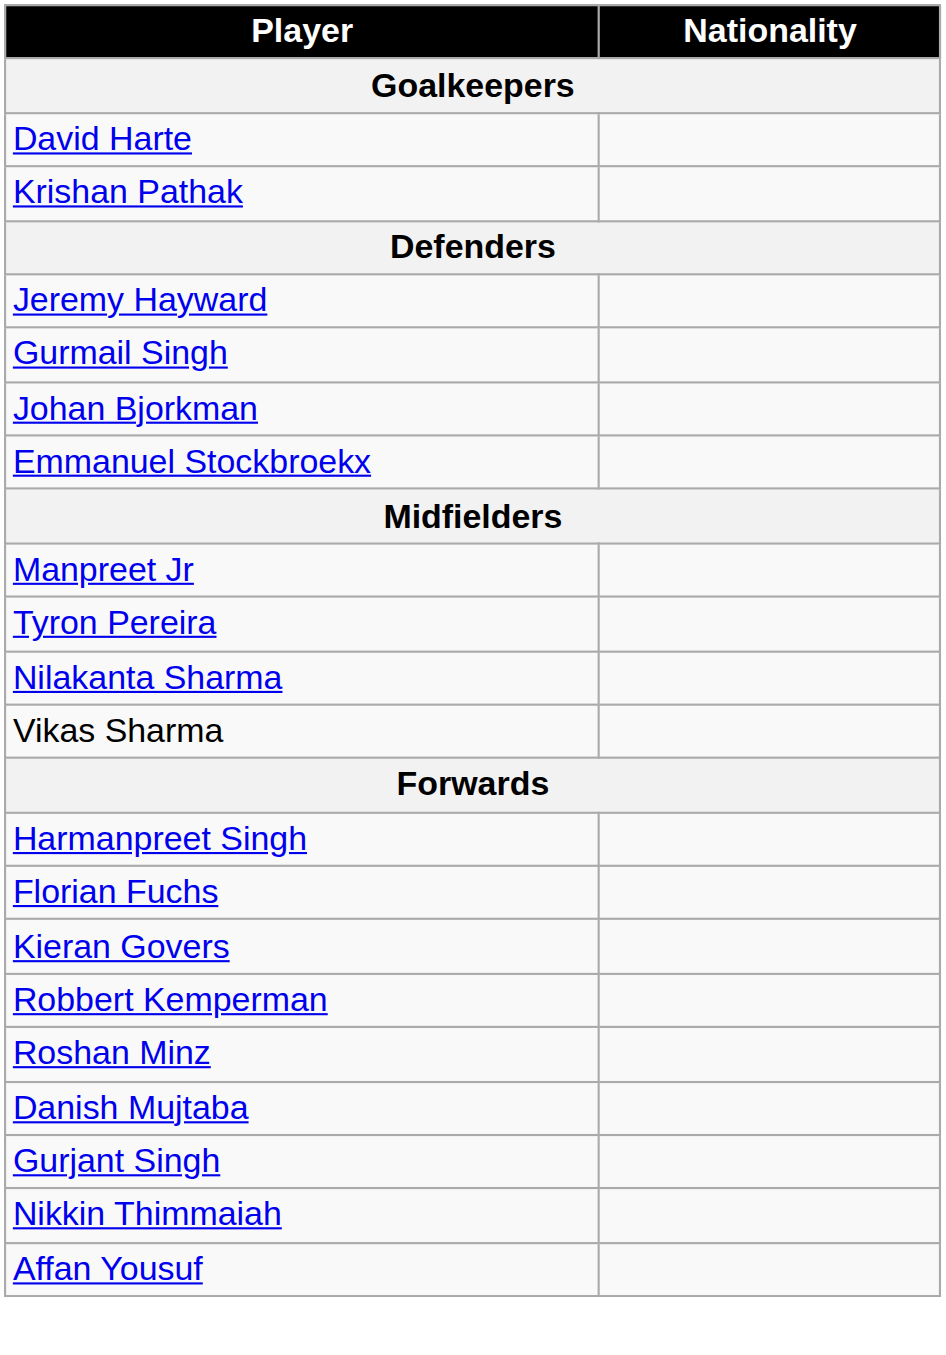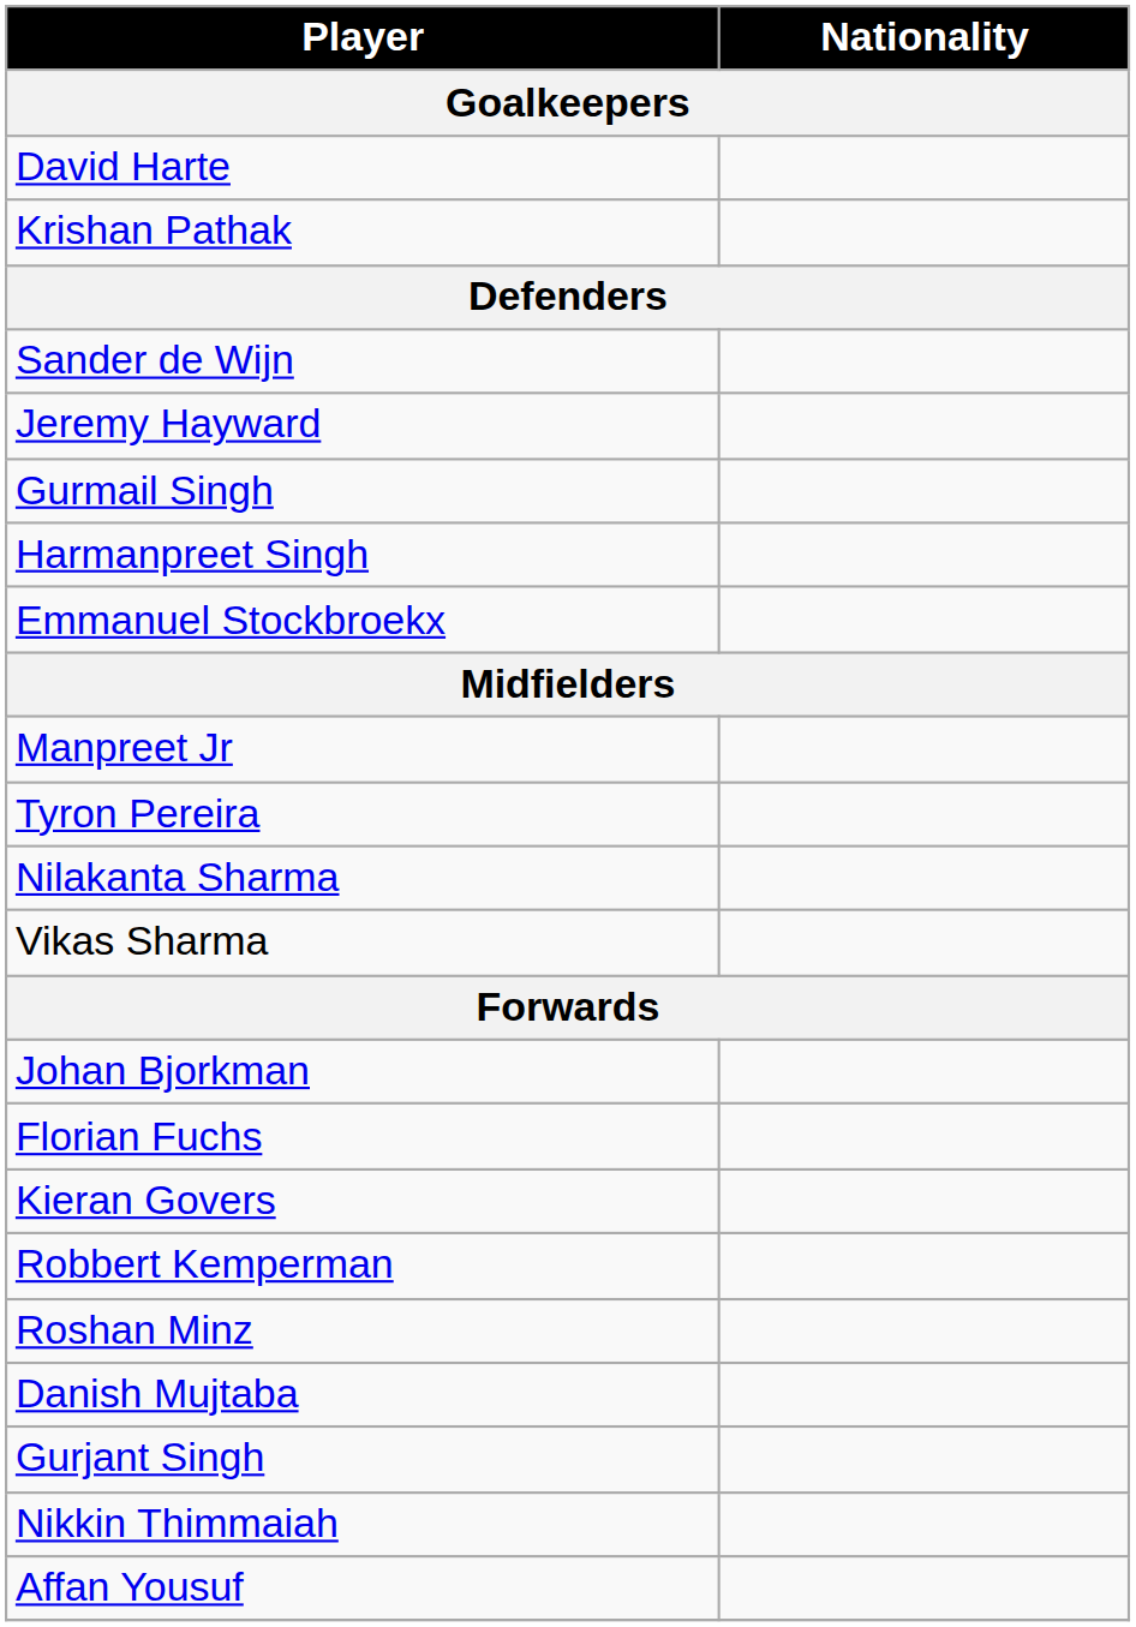+ row: Sander de Wijn
rows swapped: Harmanpreet Singh <-> Johan Bjorkman
